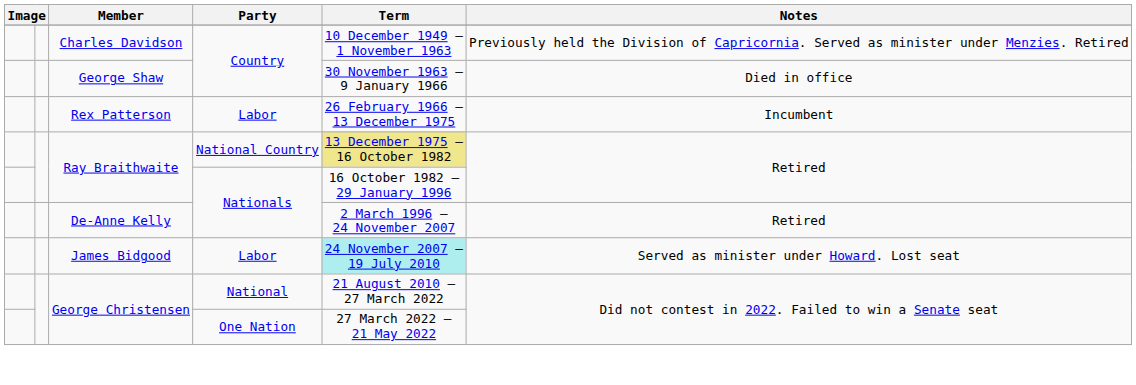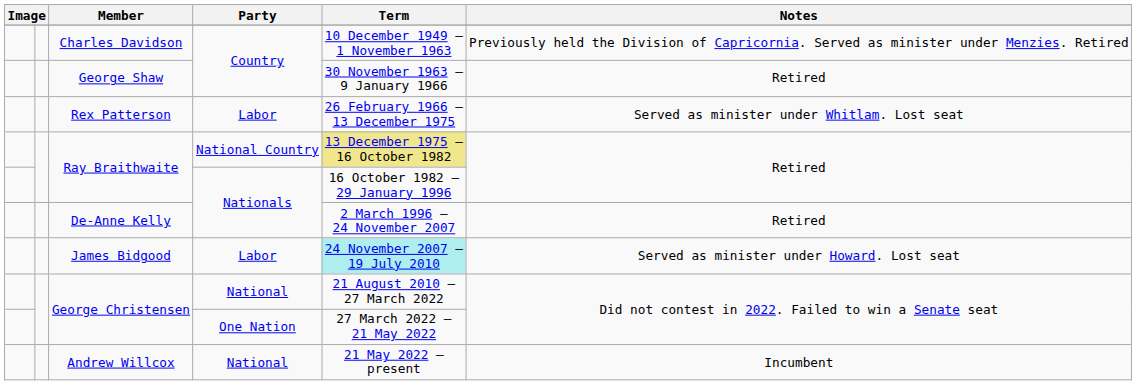George Shaw | Notes: Died in office -> Retired
Rex Patterson | Notes: Incumbent -> Served as minister under Whitlam. Lost seat
+ row: Andrew Willcox | National | 21 May 2022 – present | Incumbent
